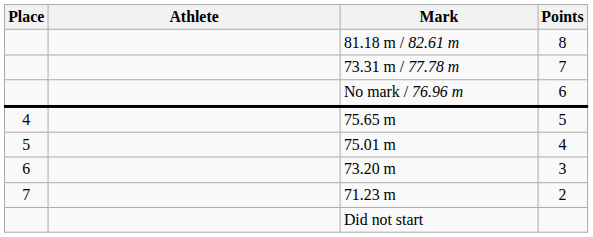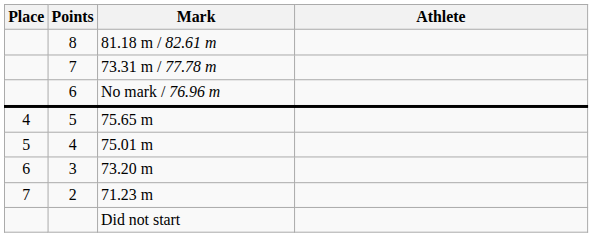columns swapped: Athlete <-> Points
